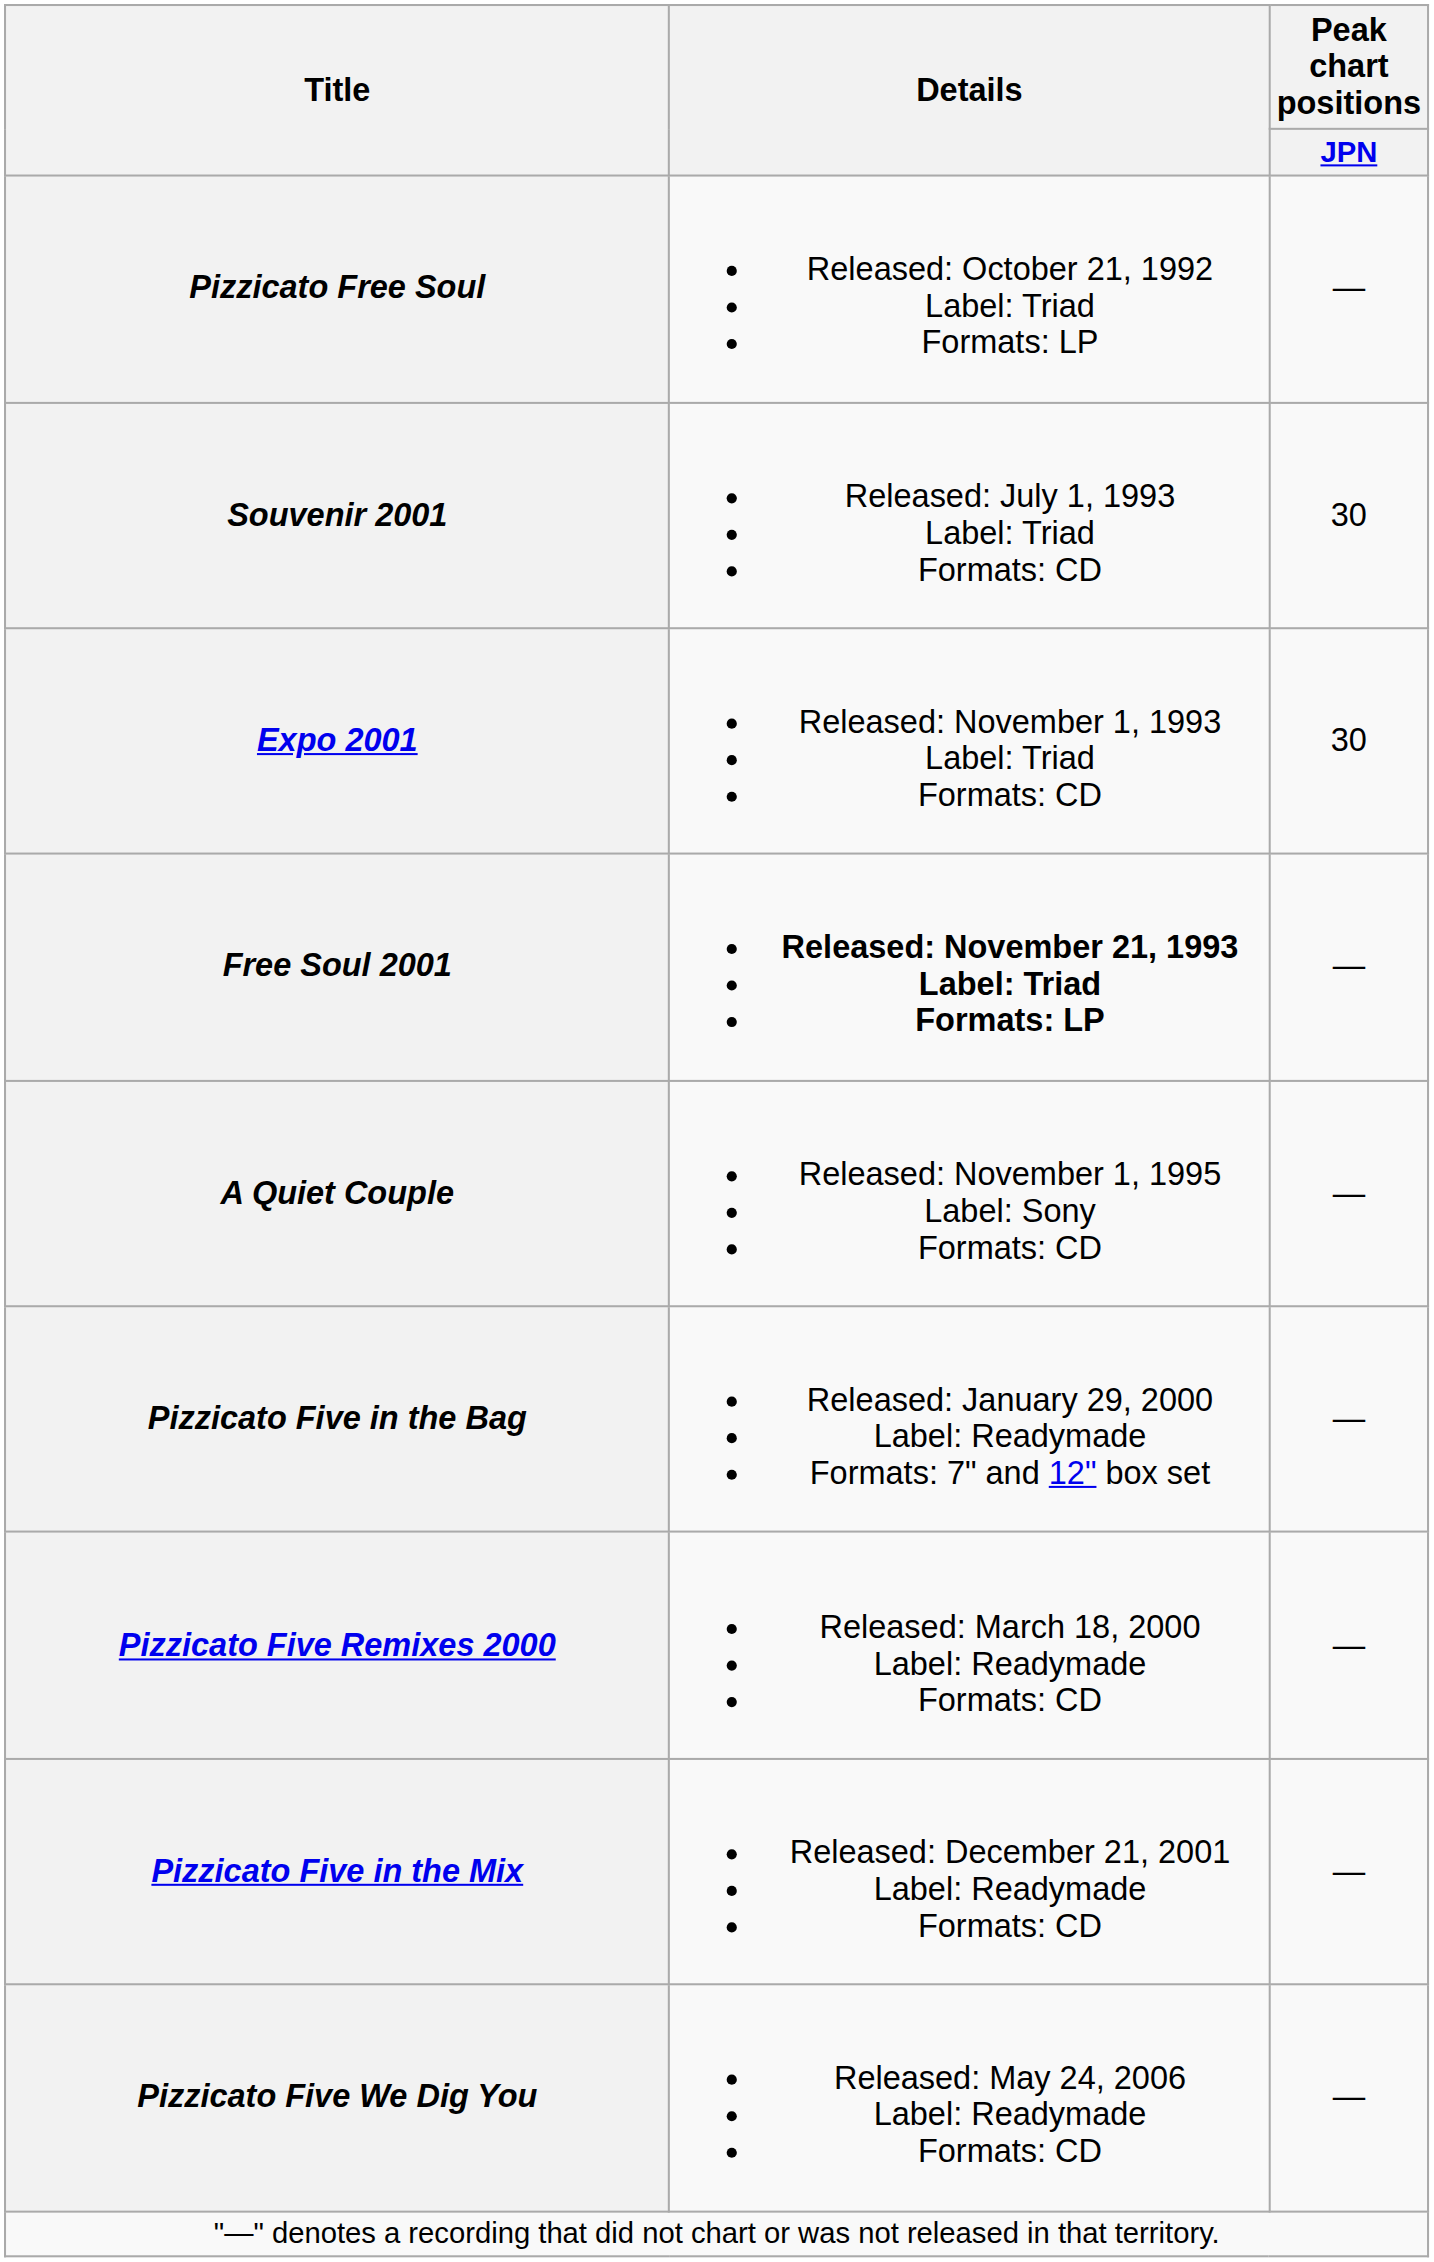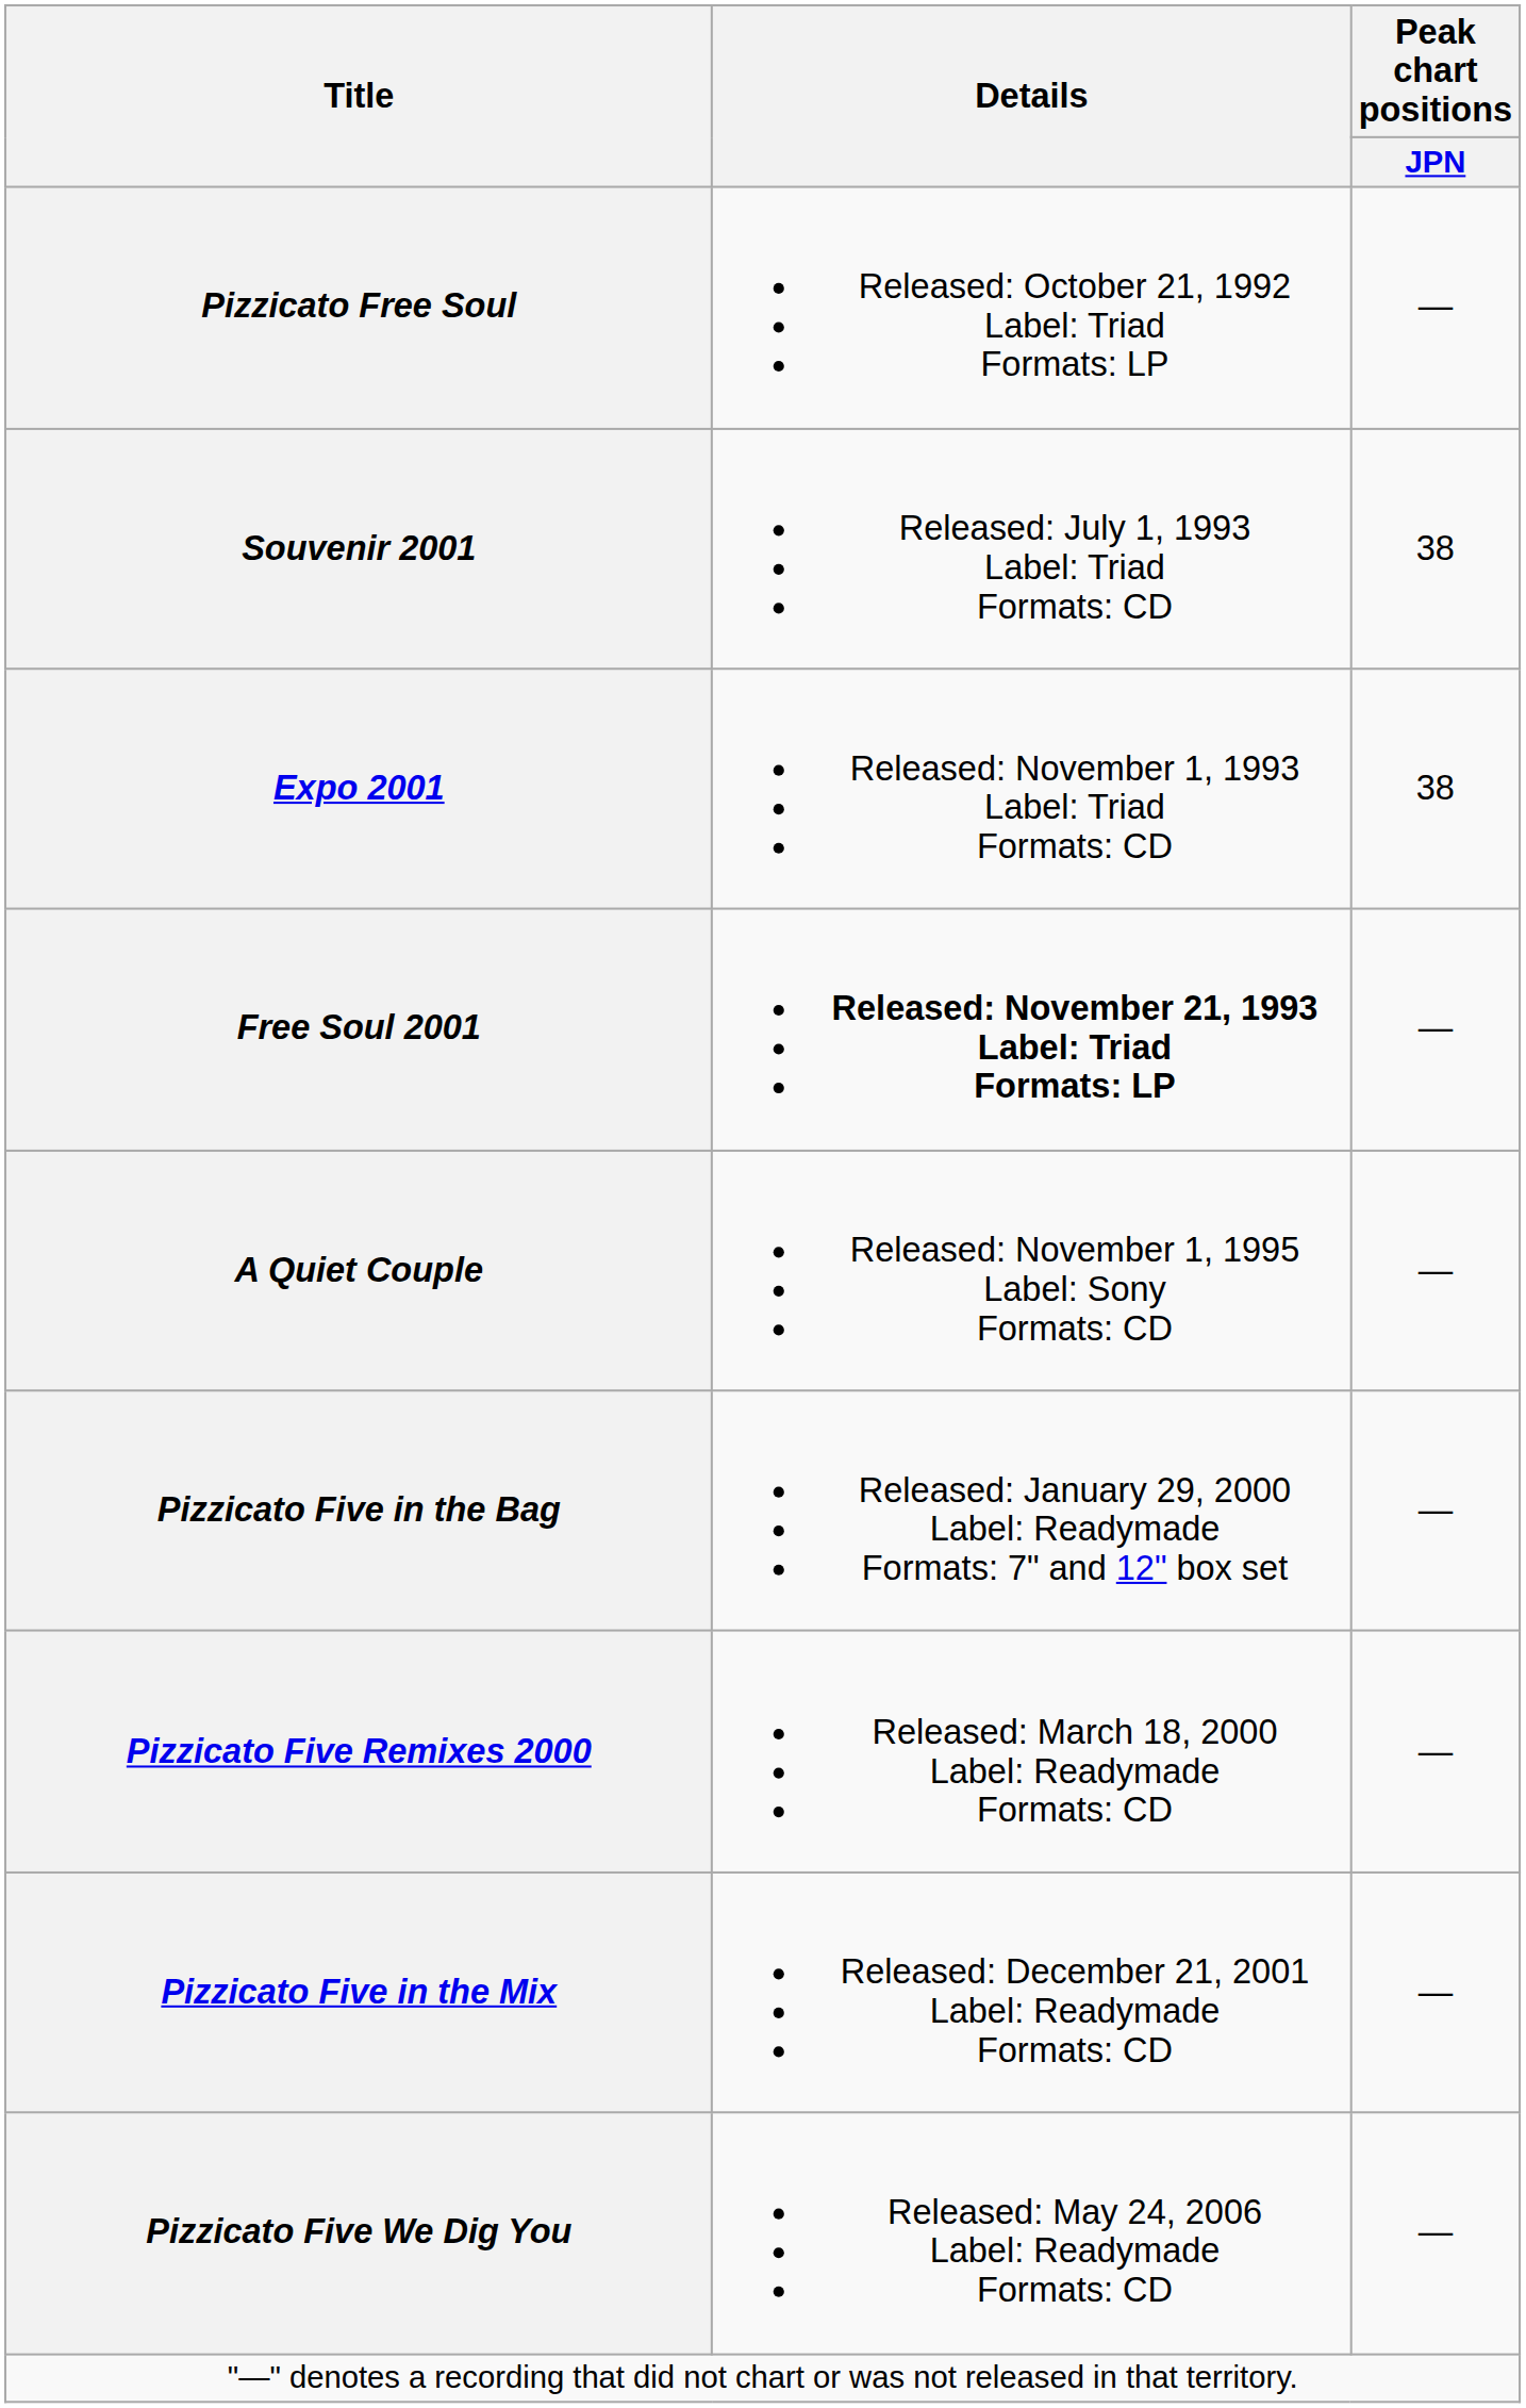Souvenir 2001 | Peak chart positions / JPN: 30 -> 38
Expo 2001 | Peak chart positions / JPN: 30 -> 38
